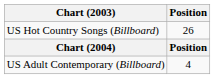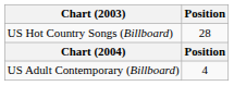US Hot Country Songs (Billboard) | Position: 26 -> 28
